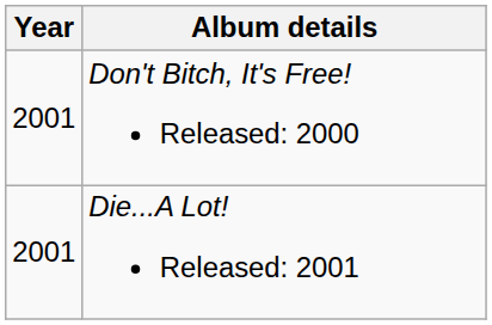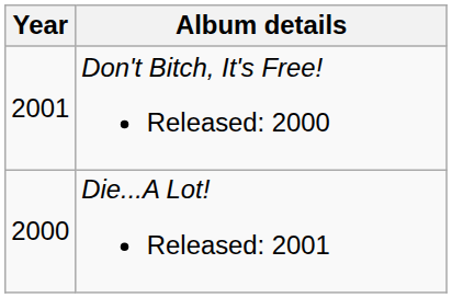Die...A Lot! Released: 2001 | Year: 2001 -> 2000
